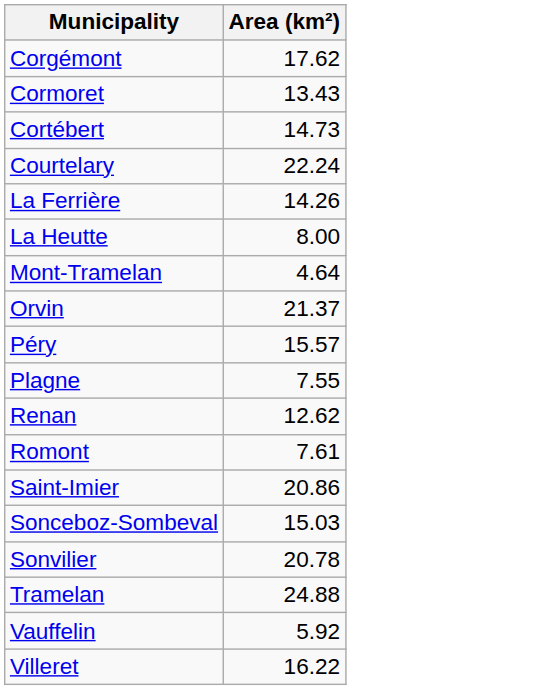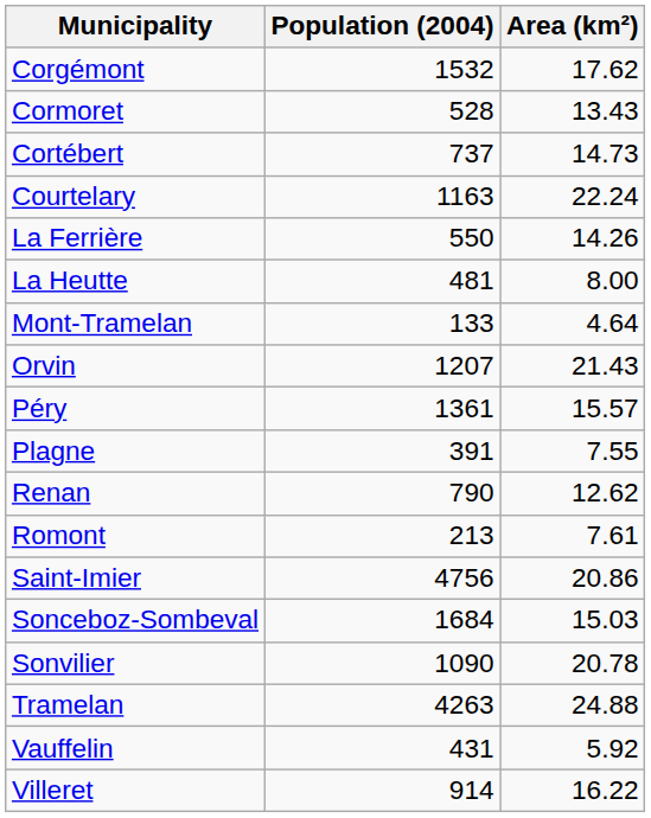+ column: Population (2004) | 1532 | 528 | 737 | 1163 | 550 | 481 | 133 | 1207 | 1361 | 391 | 790 | 213 | 4756 | 1684 | 1090 | 4263 | 431 | 914
Orvin | Area (km²): 21.37 -> 21.43
